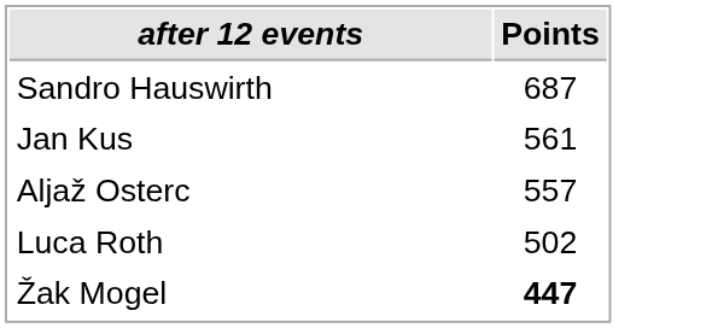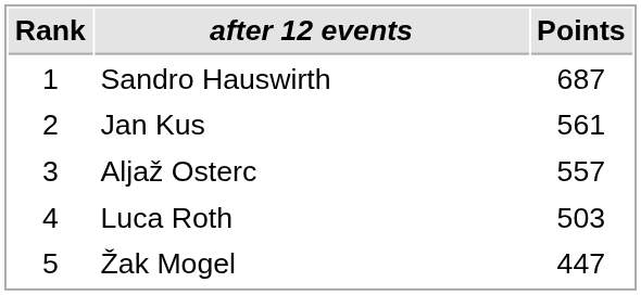+ column: Rank | 1 | 2 | 3 | 4 | 5
Luca Roth | Points: 502 -> 503
Žak Mogel | Points: bold -> normal
